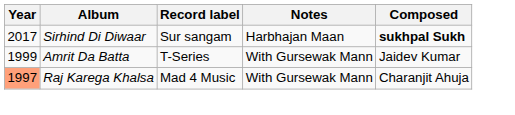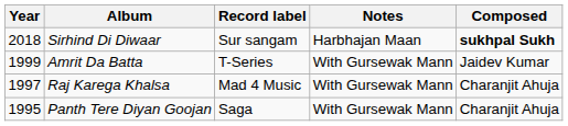Sirhind Di Diwaar | Year: 2017 -> 2018
Raj Karega Khalsa | Year: lightsalmon background -> no background
+ row: 1995 | Panth Tere Diyan Goojan | Saga | With Gursewak Mann | Charanjit Ahuja
